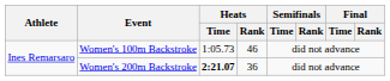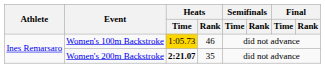Women's 100m Backstroke | Heats / Time: no background -> gold background
Women's 200m Backstroke | Heats / Rank: 36 -> 35
